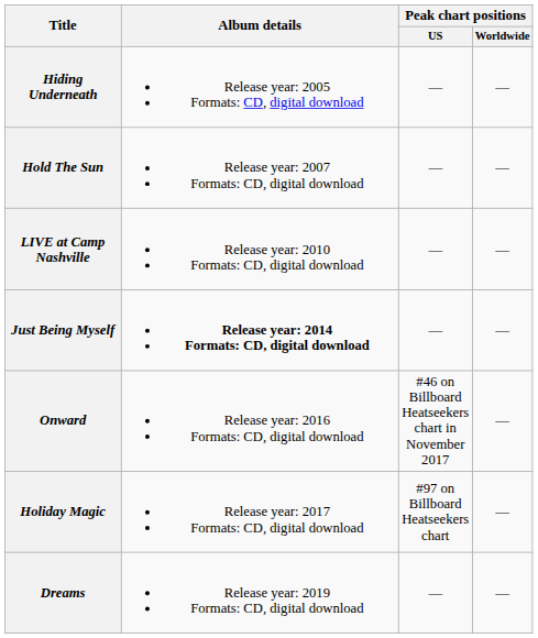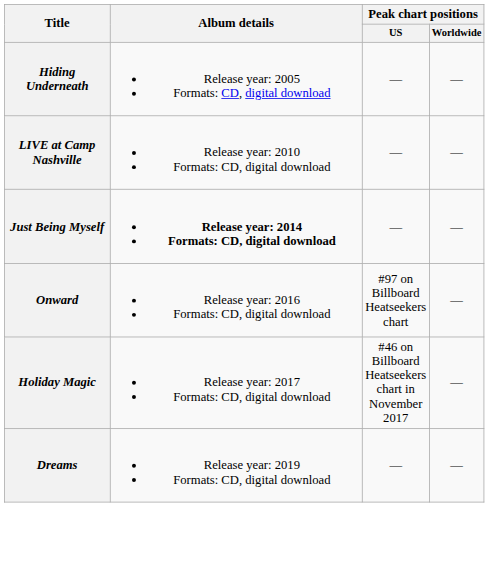- row: Hold The Sun | Release year: 2007 Formats: CD, digital download | — | —
Onward | Peak chart positions / US: #46 on Billboard Heatseekers chart in November 2017 -> #97 on Billboard Heatseekers chart
Holiday Magic | Peak chart positions / US: #97 on Billboard Heatseekers chart -> #46 on Billboard Heatseekers chart in November 2017
